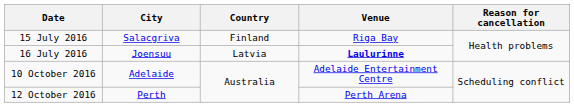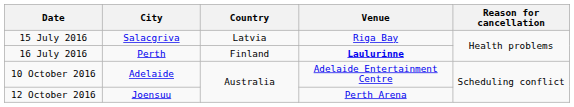15 July 2016 | Country: Finland -> Latvia
16 July 2016 | City: Joensuu -> Perth
16 July 2016 | Country: Latvia -> Finland
12 October 2016 | City: Perth -> Joensuu
